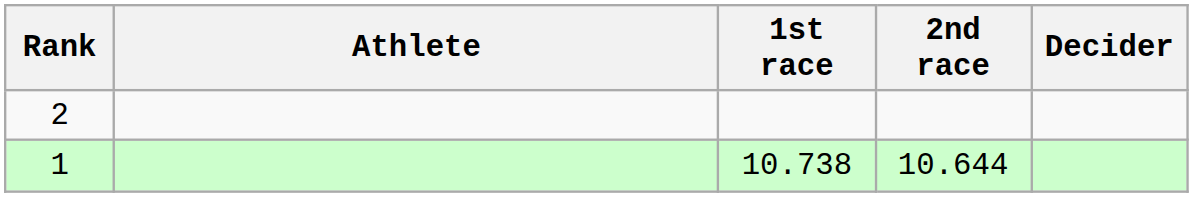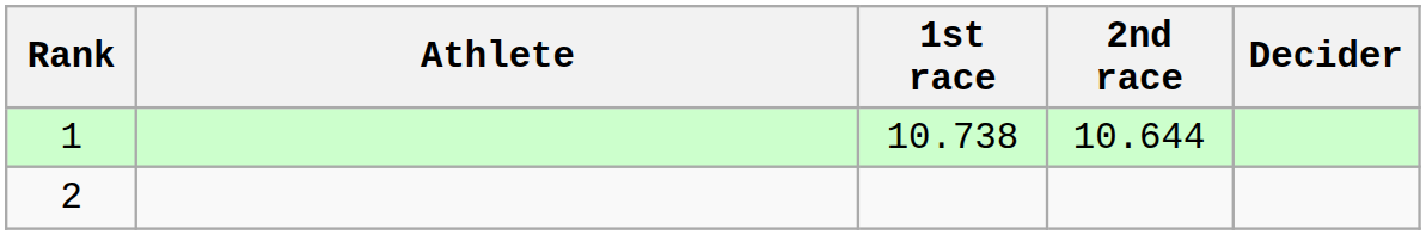rows swapped: 1 <-> 2
